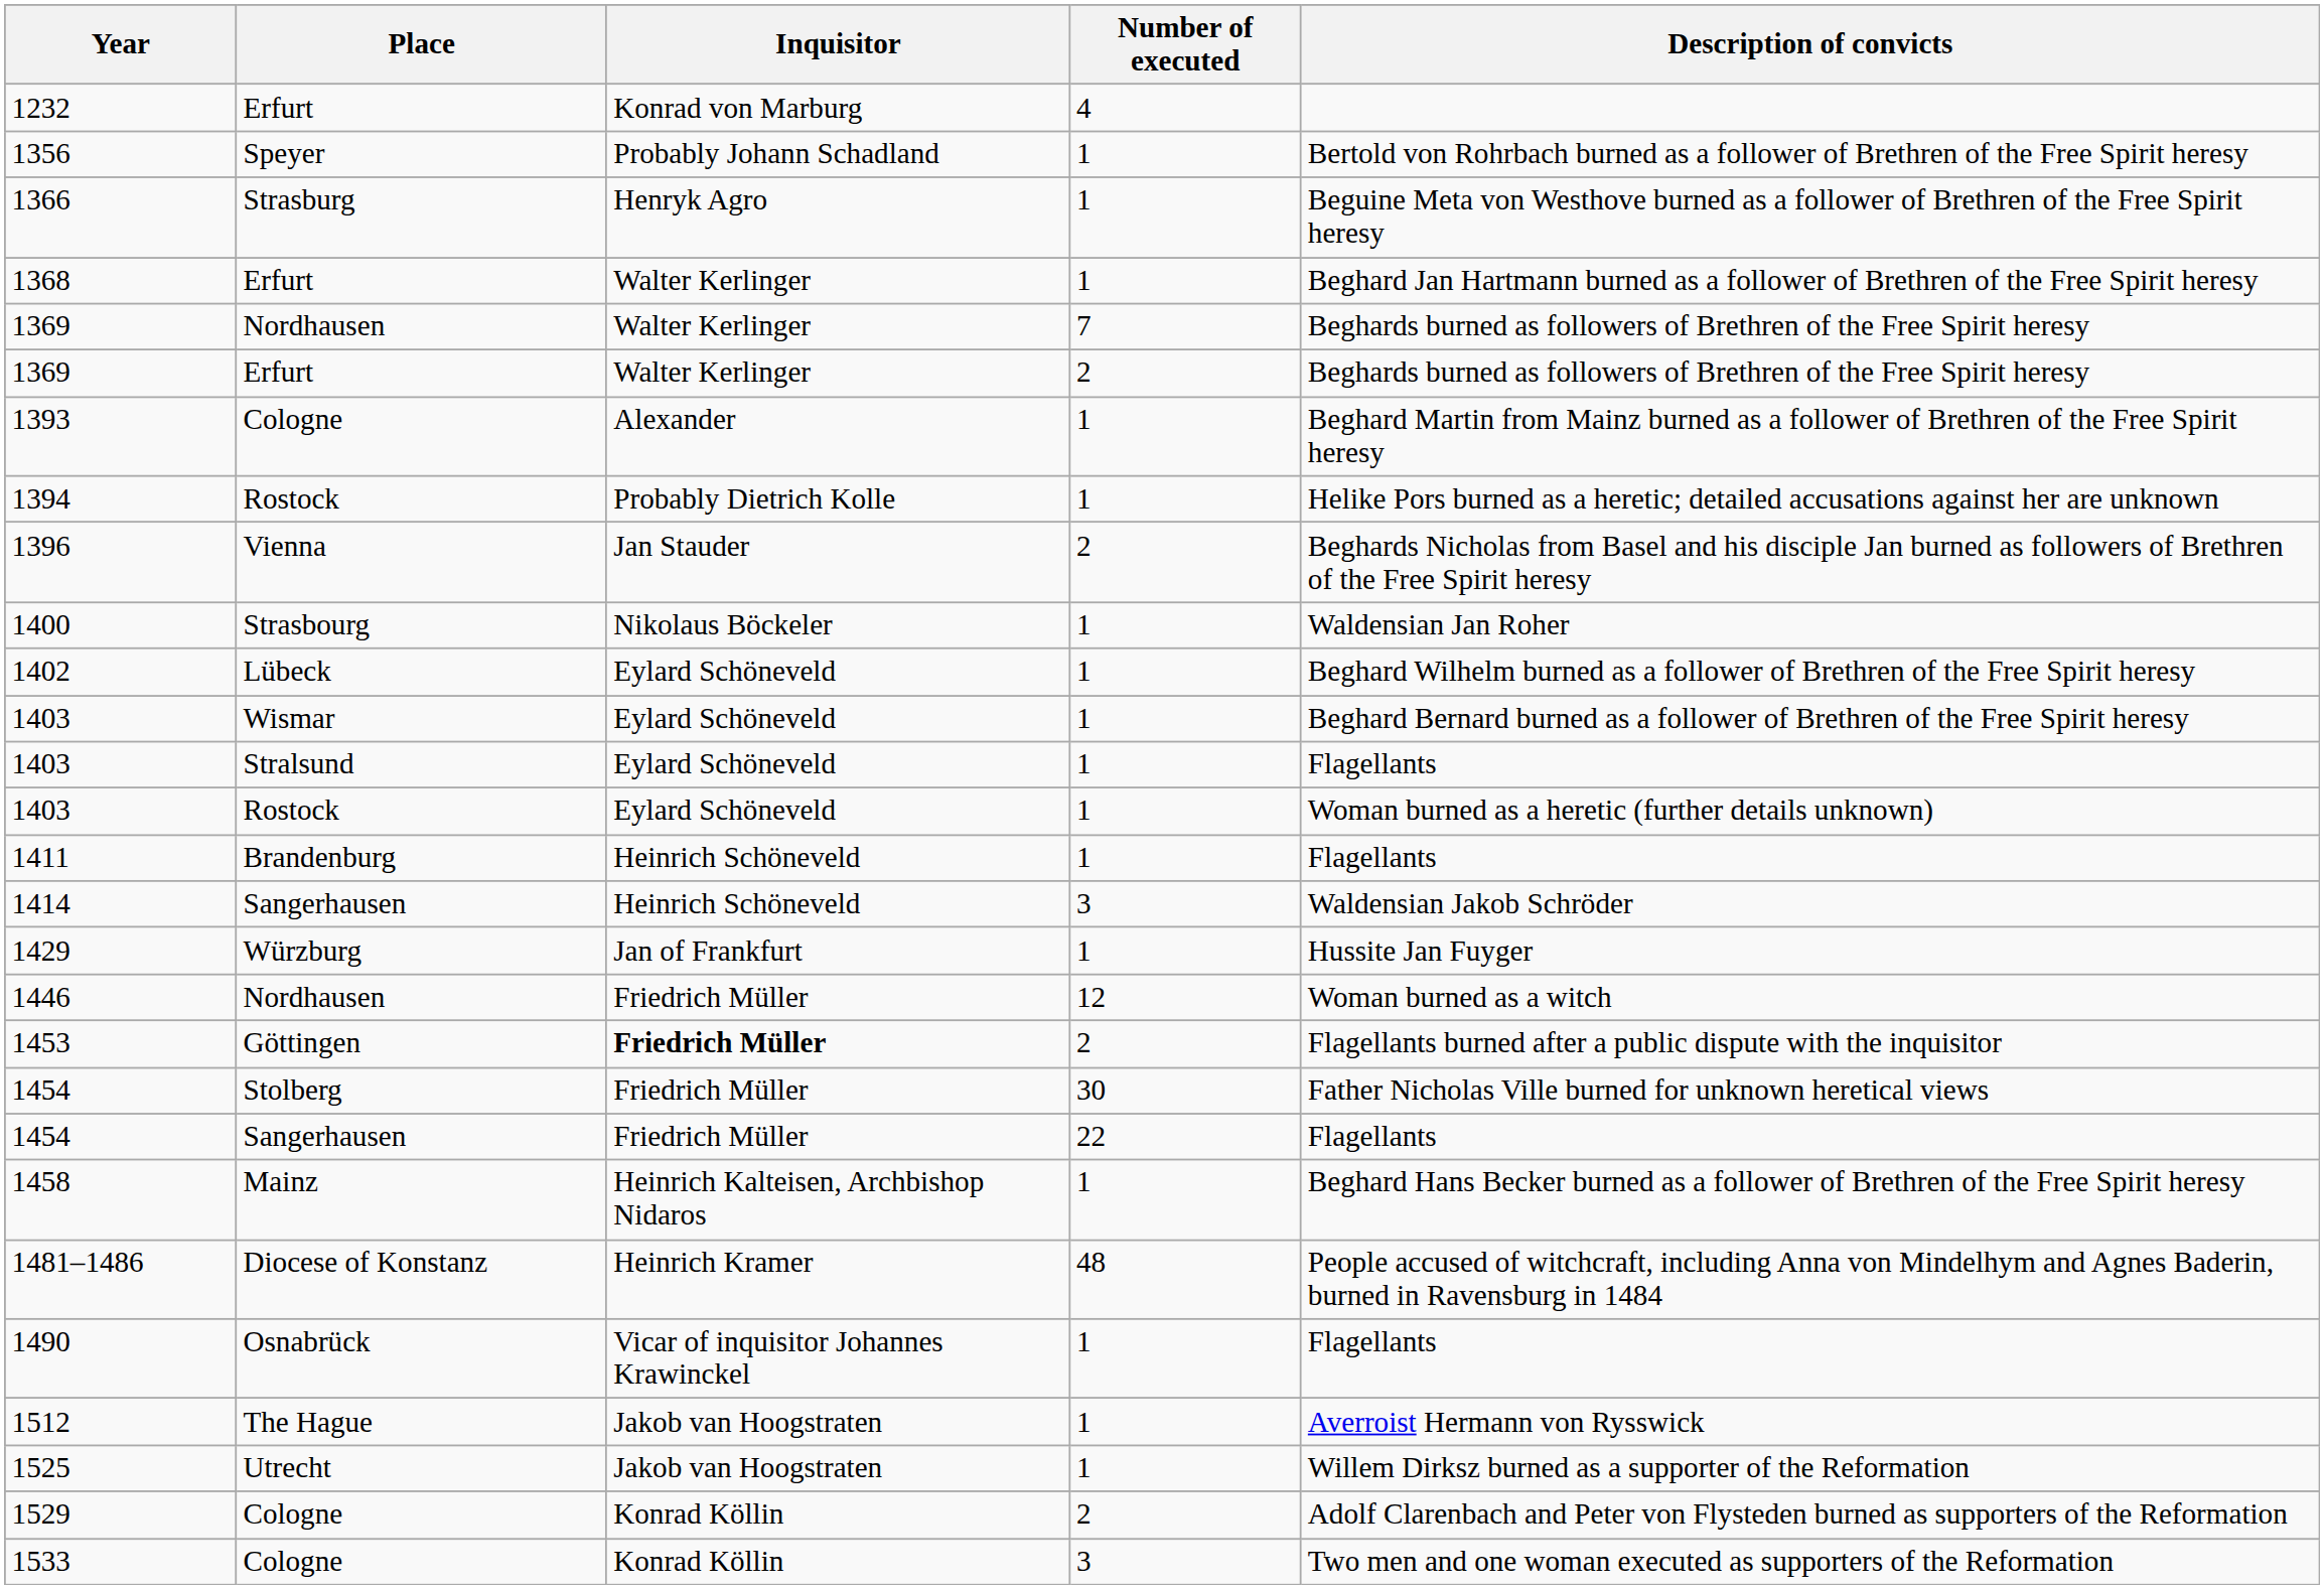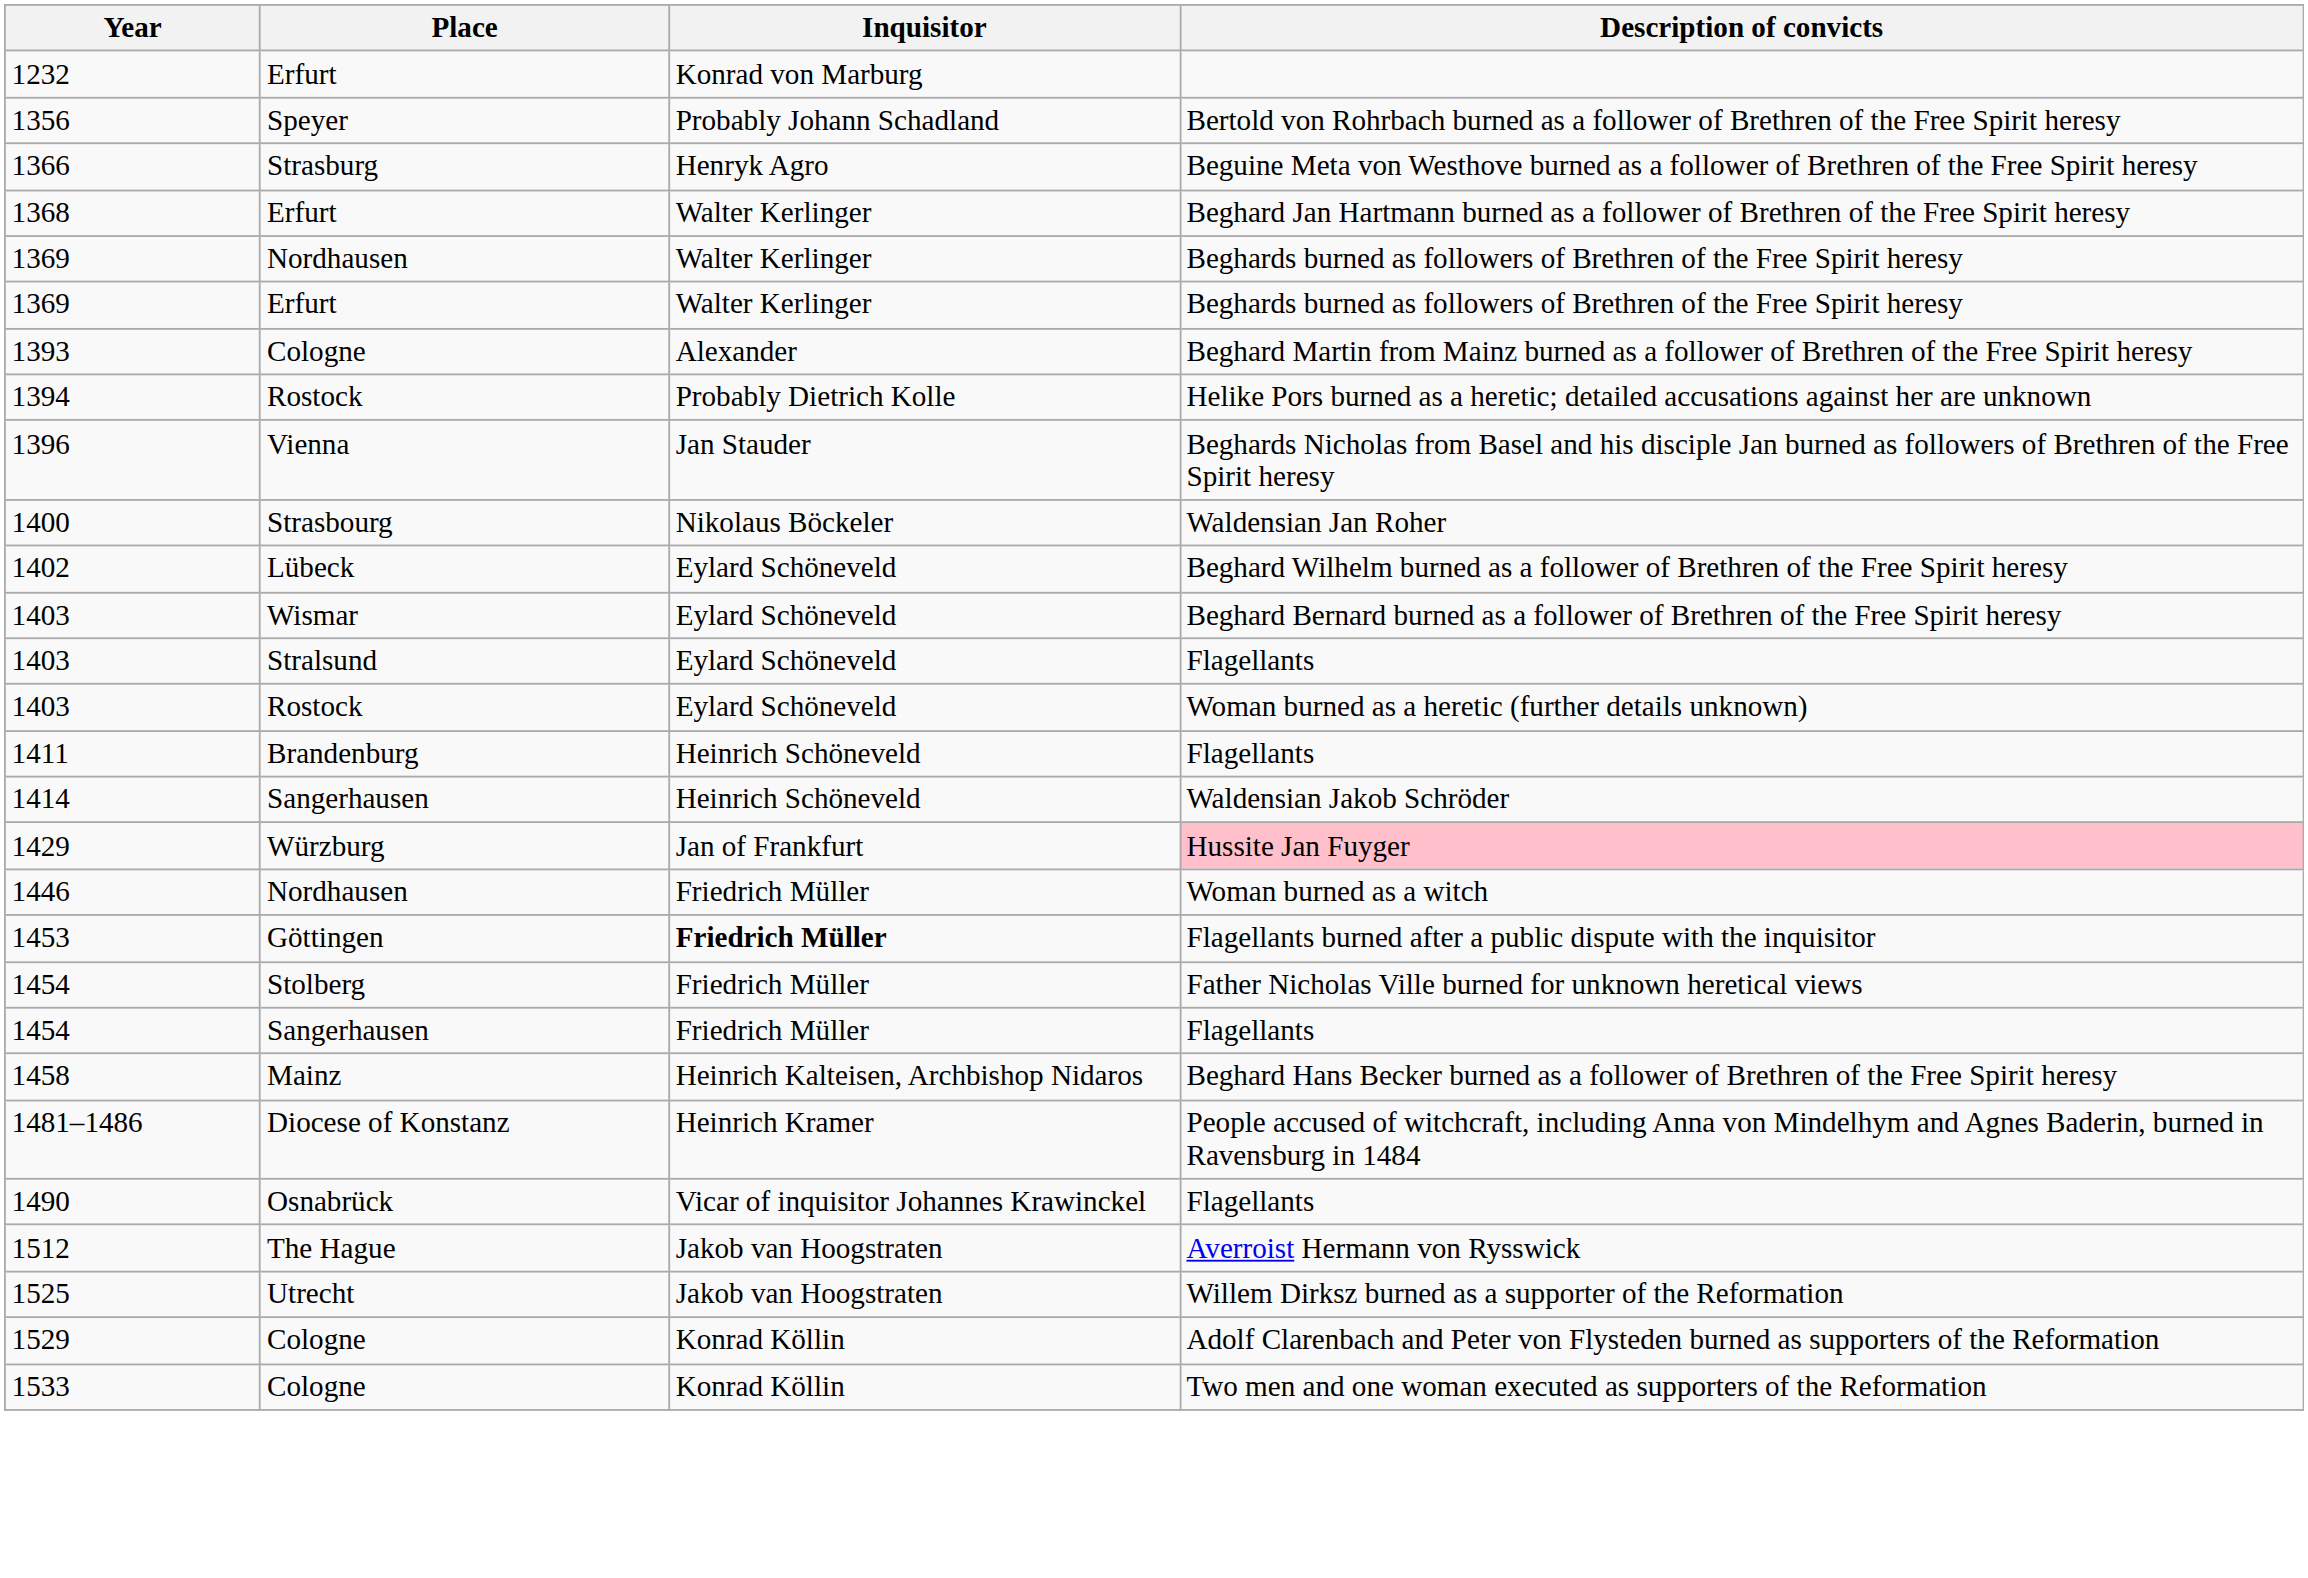- column: Number of executed | 4 | 1 | 1 | 1 | 7 | 2 | 1 | 1 | 2 | 1 | 1 | 1 | 1 | 1 | 1 | 3 | 1 | 12 | 2 | 30 | 22 | 1 | 48 | 1 | 1 | 1 | 2 | 3
1429 | Description of convicts: no background -> pink background
